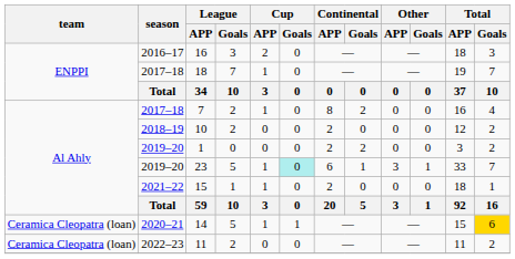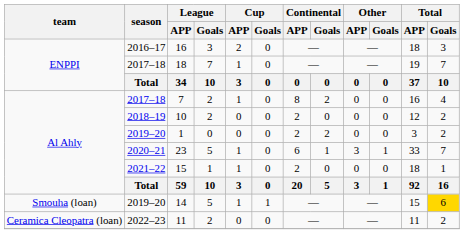23 | season: 2019–20 -> 2020–21
23 | Cup / Goals: paleturquoise background -> no background
14 | team: Ceramica Cleopatra (loan) -> Smouha (loan)
14 | season: 2020–21 -> 2019–20
